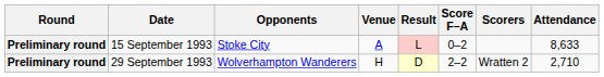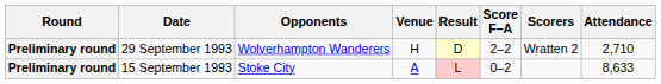rows swapped: 15 September 1993 <-> 29 September 1993
